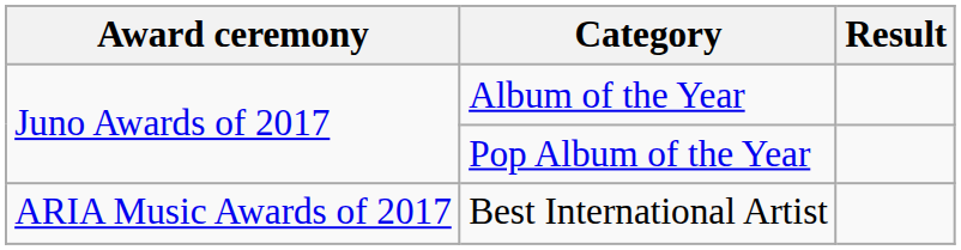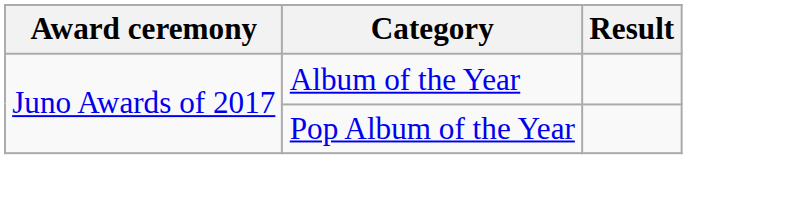- row: ARIA Music Awards of 2017 | Best International Artist
